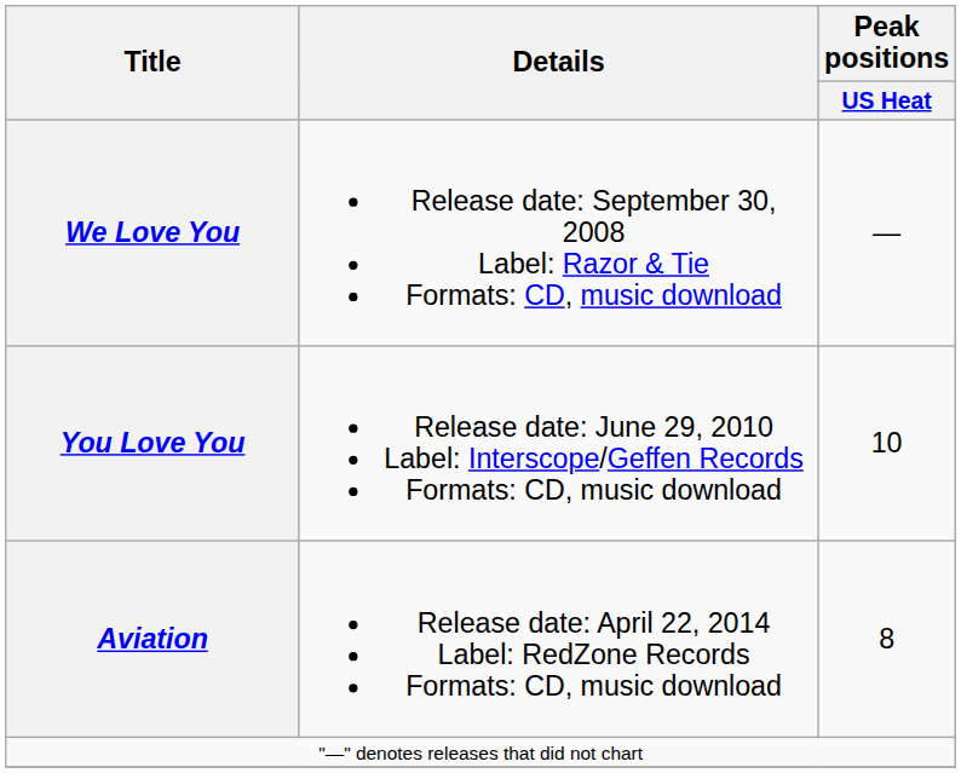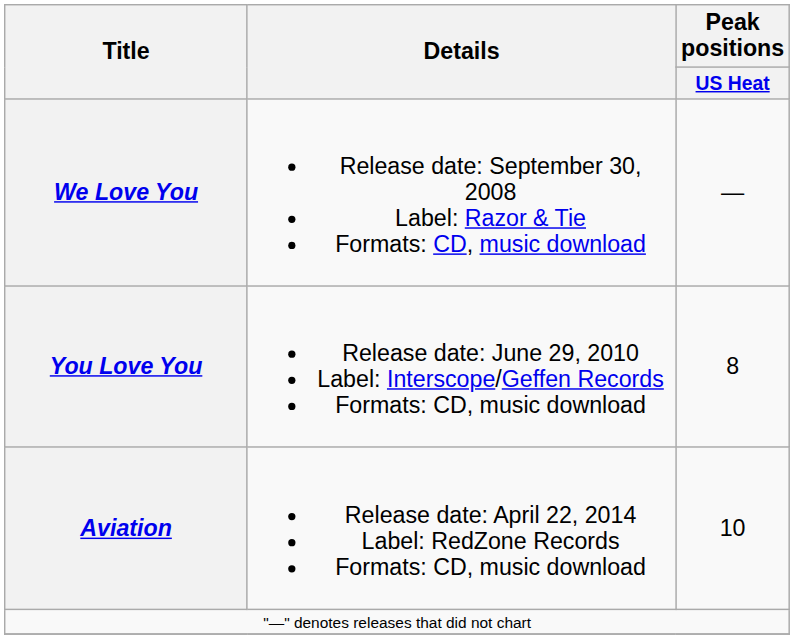You Love You | Peak positions / US Heat: 10 -> 8
Aviation | Peak positions / US Heat: 8 -> 10
